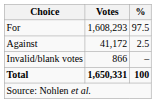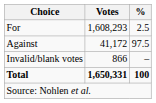For | %: 97.5 -> 2.5
Against | %: 2.5 -> 97.5
